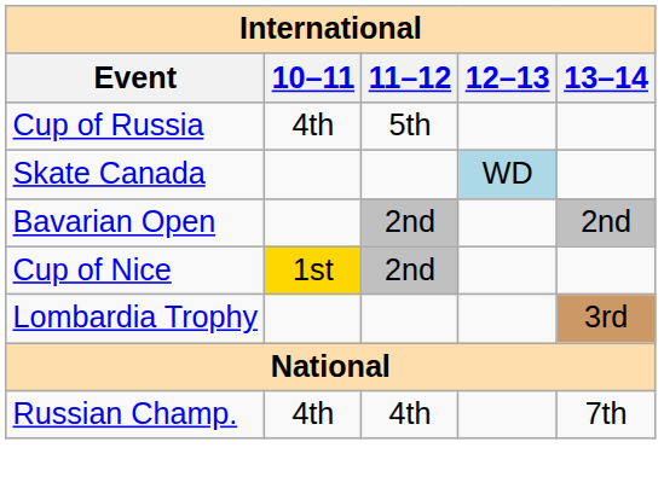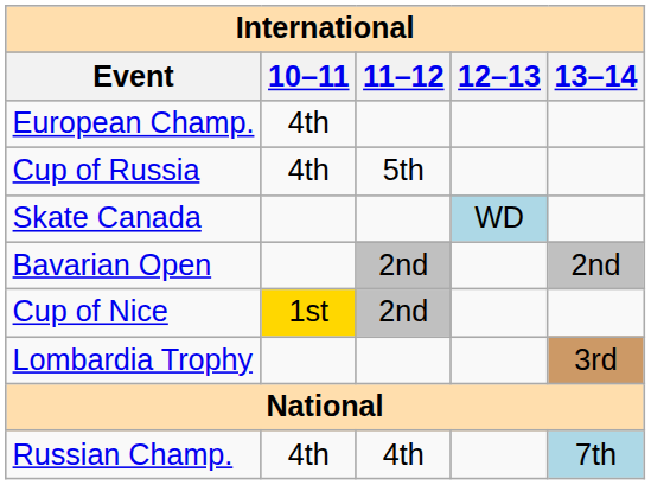+ row: European Champ. | 4th
Russian Champ. | 13–14: no background -> lightblue background
